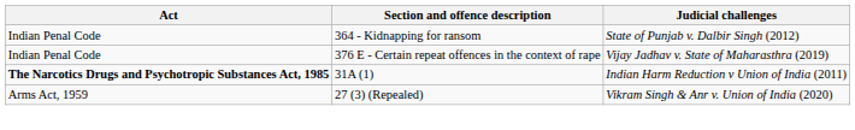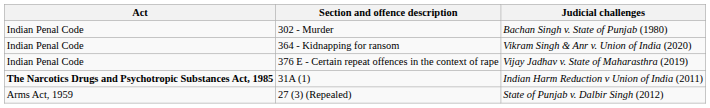+ row: Indian Penal Code | 302 - Murder | Bachan Singh v. State of Punjab (1980)
364 - Kidnapping for ransom | Judicial challenges: State of Punjab v. Dalbir Singh (2012) -> Vikram Singh & Anr v. Union of India (2020)
27 (3) (Repealed) | Judicial challenges: Vikram Singh & Anr v. Union of India (2020) -> State of Punjab v. Dalbir Singh (2012)
